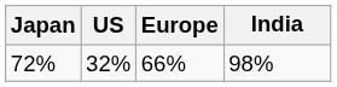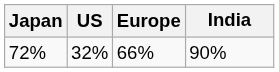72% | India: 98% -> 90%
